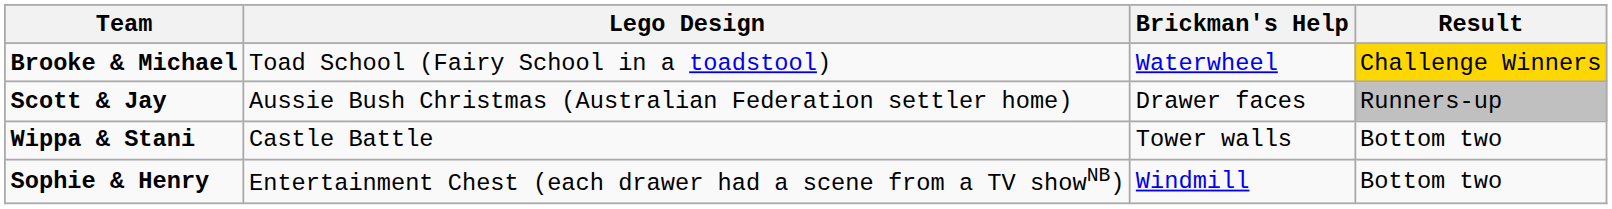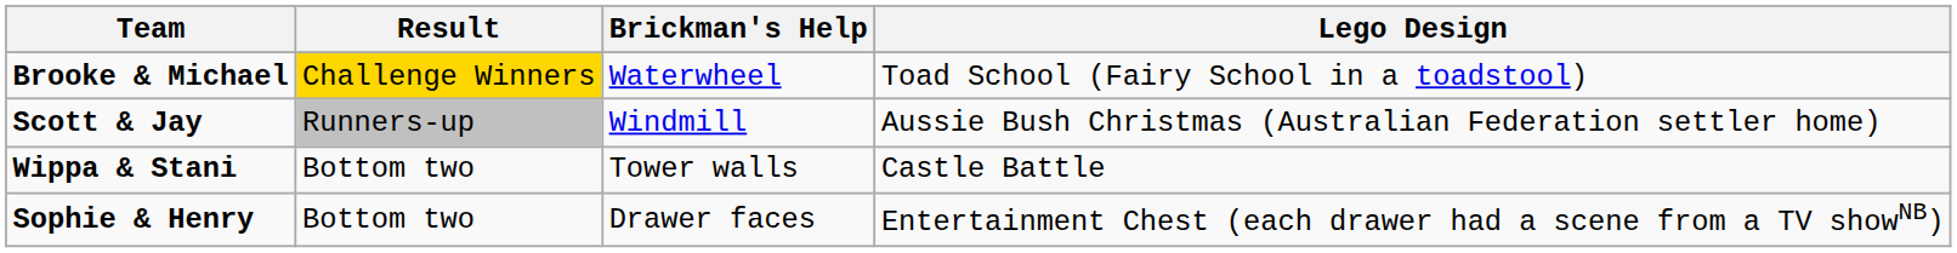columns swapped: Lego Design <-> Result
Scott & Jay | Brickman's Help: Drawer faces -> Windmill
Sophie & Henry | Brickman's Help: Windmill -> Drawer faces
